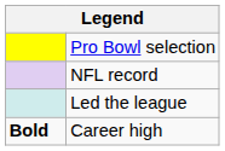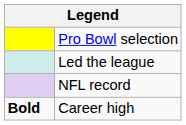rows swapped: Led the league <-> NFL record
